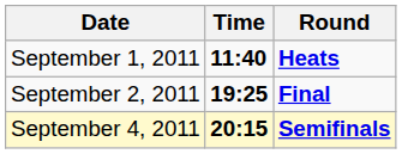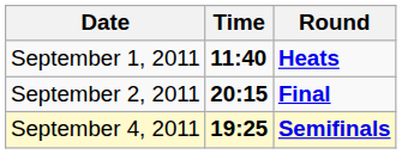September 2, 2011 | Time: 19:25 -> 20:15
September 4, 2011 | Time: 20:15 -> 19:25
